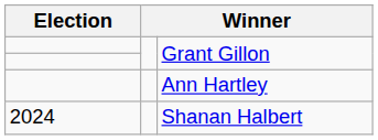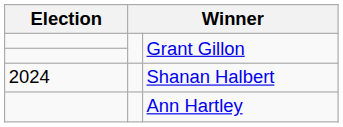rows swapped: Ann Hartley <-> Shanan Halbert
